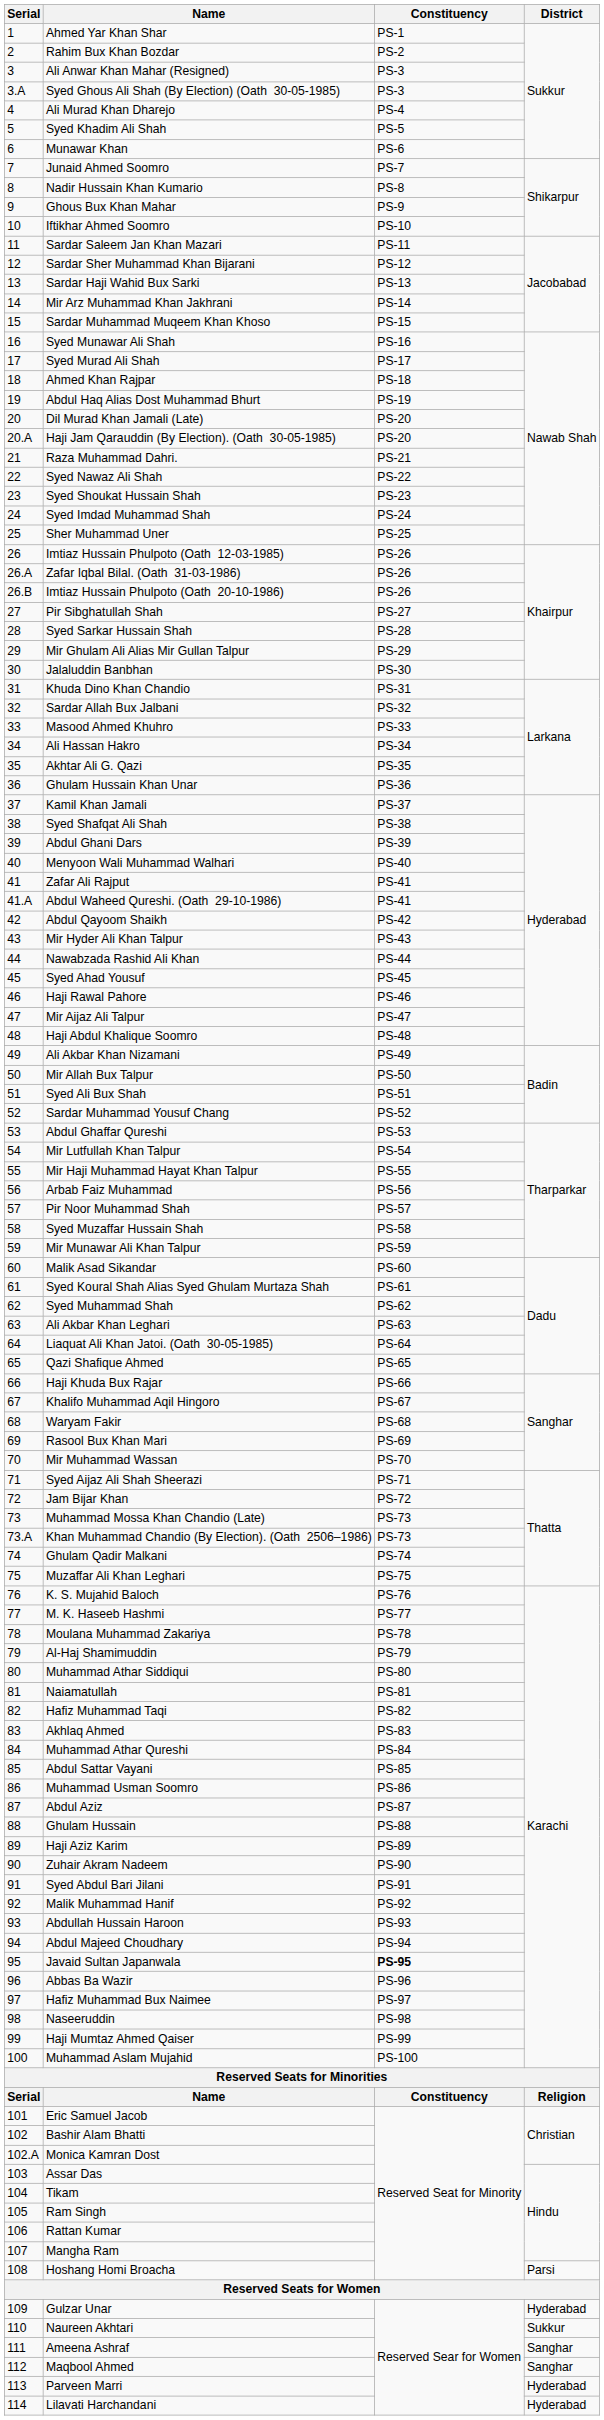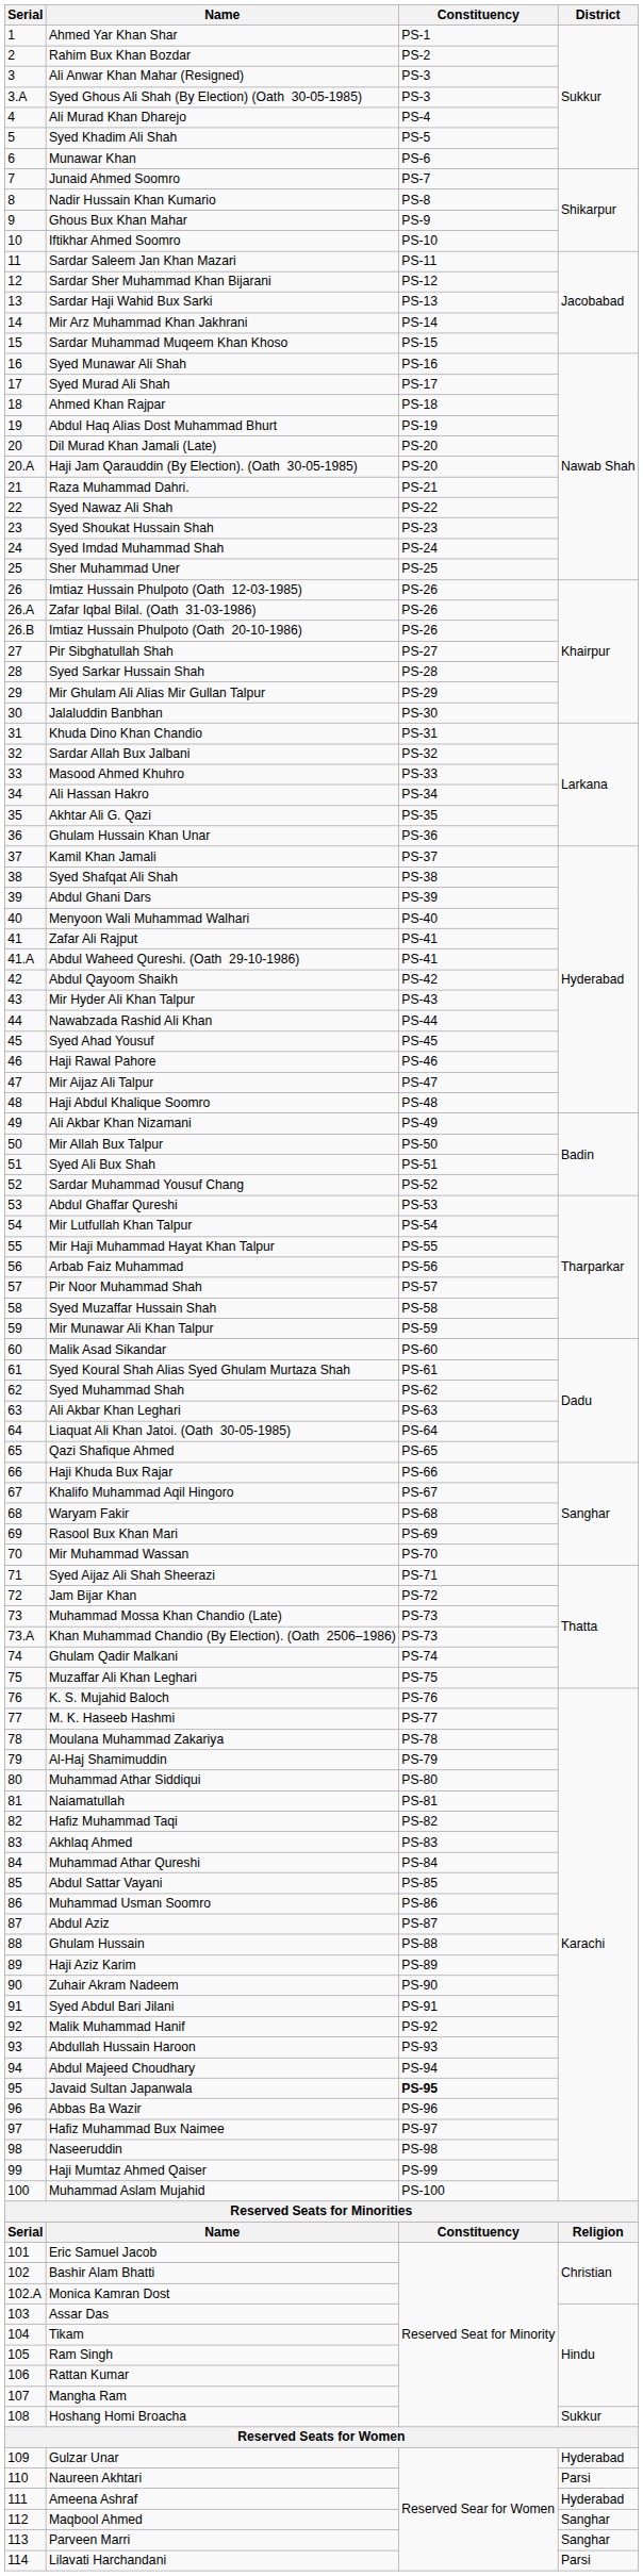Hoshang Homi Broacha | District: Parsi -> Sukkur
Naureen Akhtari | District: Sukkur -> Parsi
Ameena Ashraf | District: Sanghar -> Hyderabad
Parveen Marri | District: Hyderabad -> Sanghar
Lilavati Harchandani | District: Hyderabad -> Parsi
